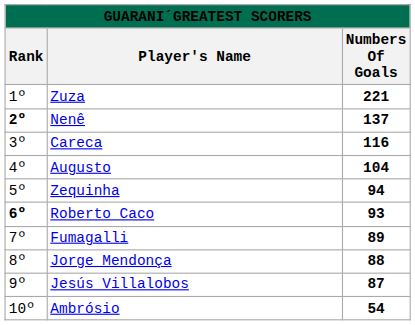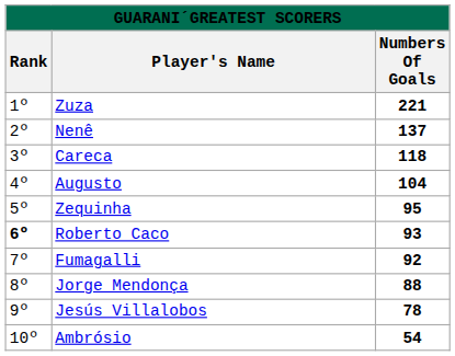Nenê | Rank: bold -> normal
Careca | Numbers Of Goals: 116 -> 118
Zequinha | Numbers Of Goals: 94 -> 95
Fumagalli | Numbers Of Goals: 89 -> 92
Jesús Villalobos | Numbers Of Goals: 87 -> 78
